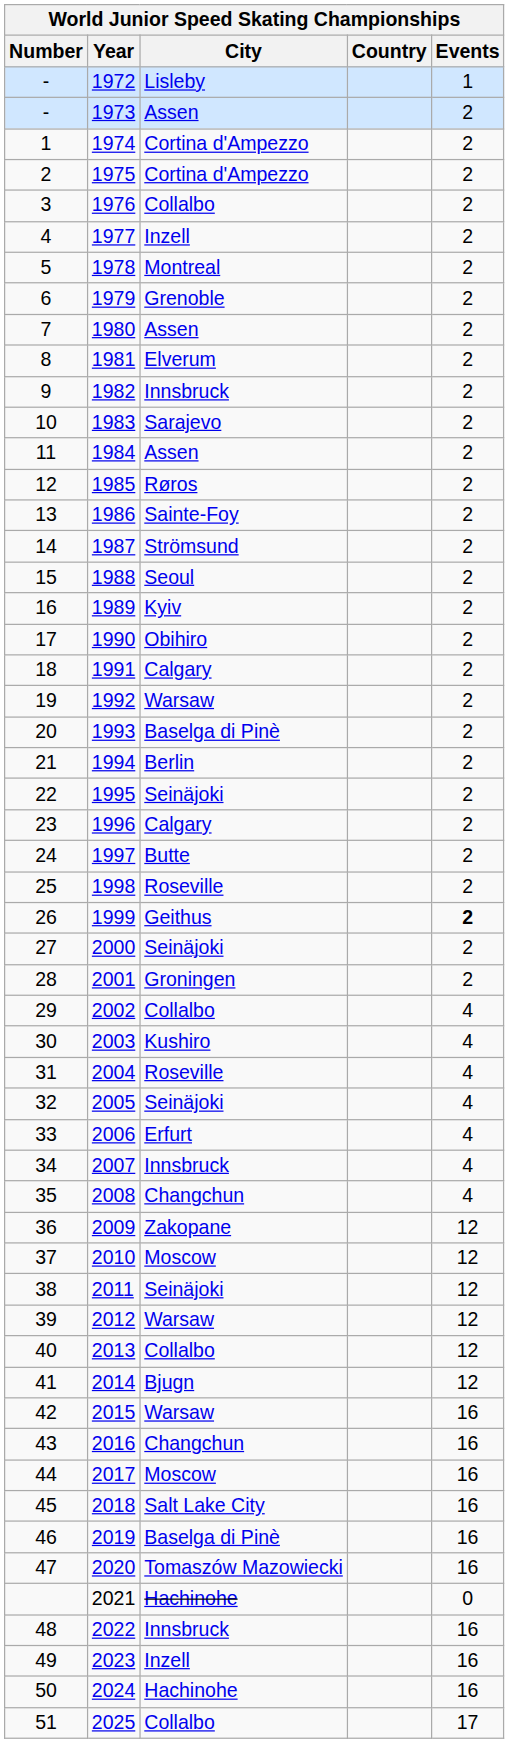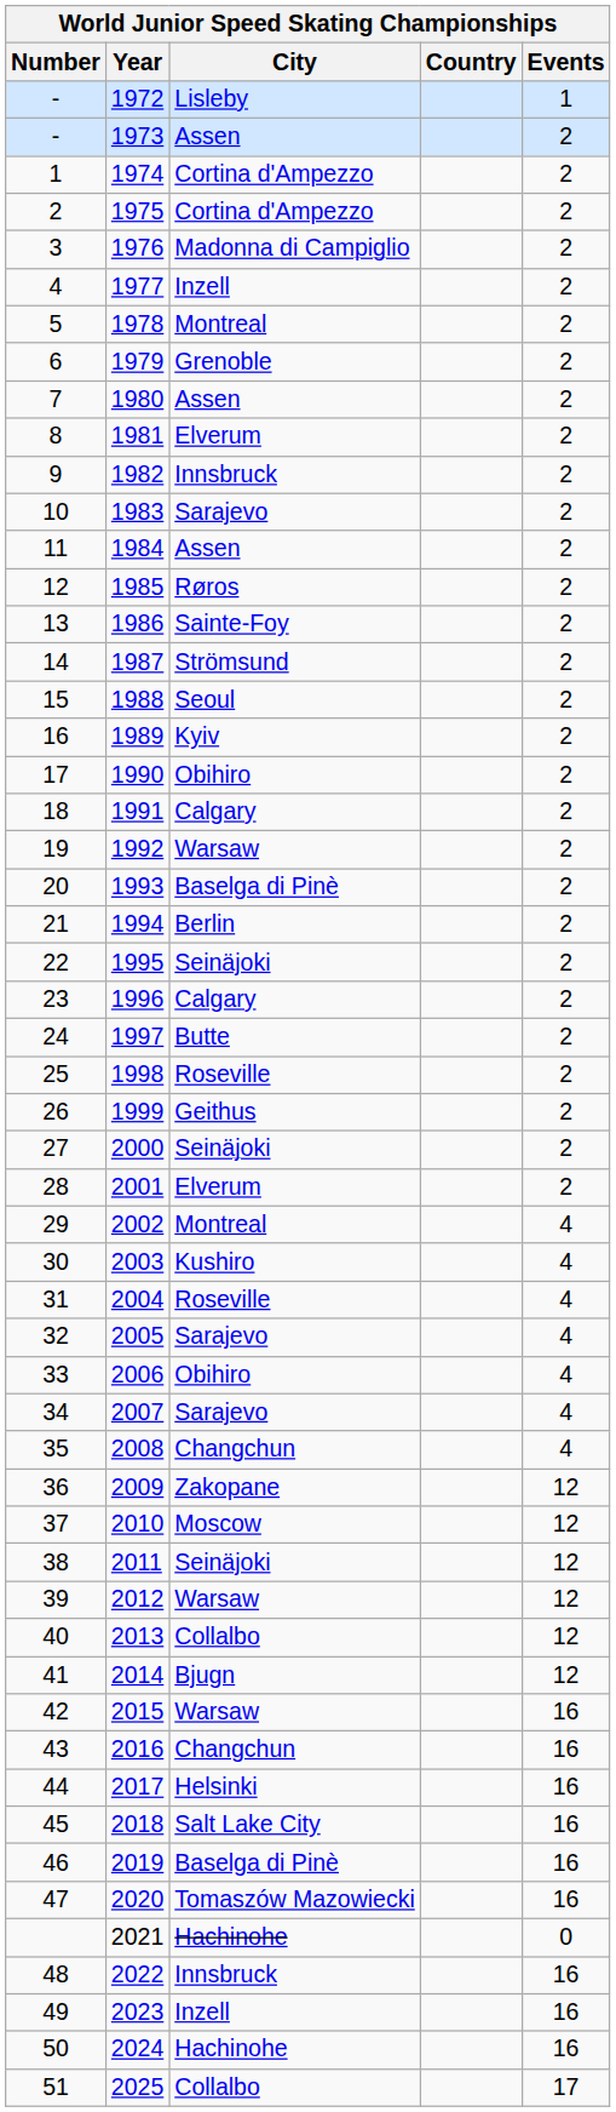1976 | City: Collalbo -> Madonna di Campiglio
1999 | Events: bold -> normal
2001 | City: Groningen -> Elverum
2002 | City: Collalbo -> Montreal
2005 | City: Seinäjoki -> Sarajevo
2006 | City: Erfurt -> Obihiro
2007 | City: Innsbruck -> Sarajevo
2017 | City: Moscow -> Helsinki
